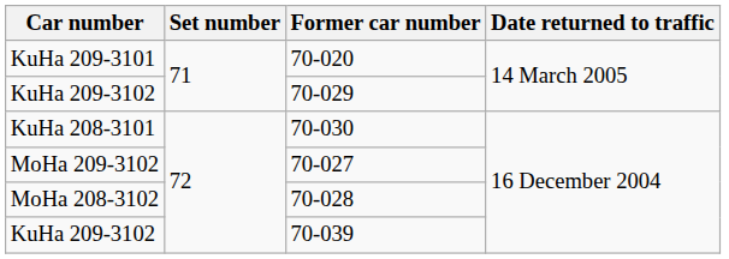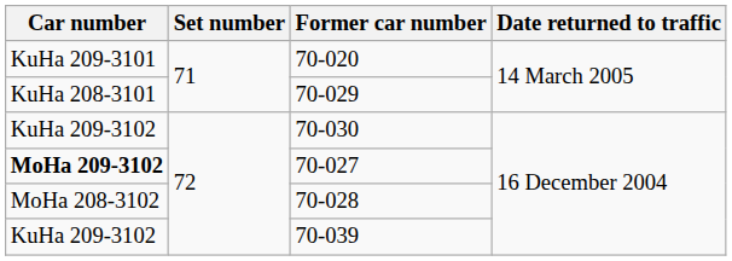70-029 | Car number: KuHa 209-3102 -> KuHa 208-3101
70-030 | Car number: KuHa 208-3101 -> KuHa 209-3102
70-027 | Car number: normal -> bold
